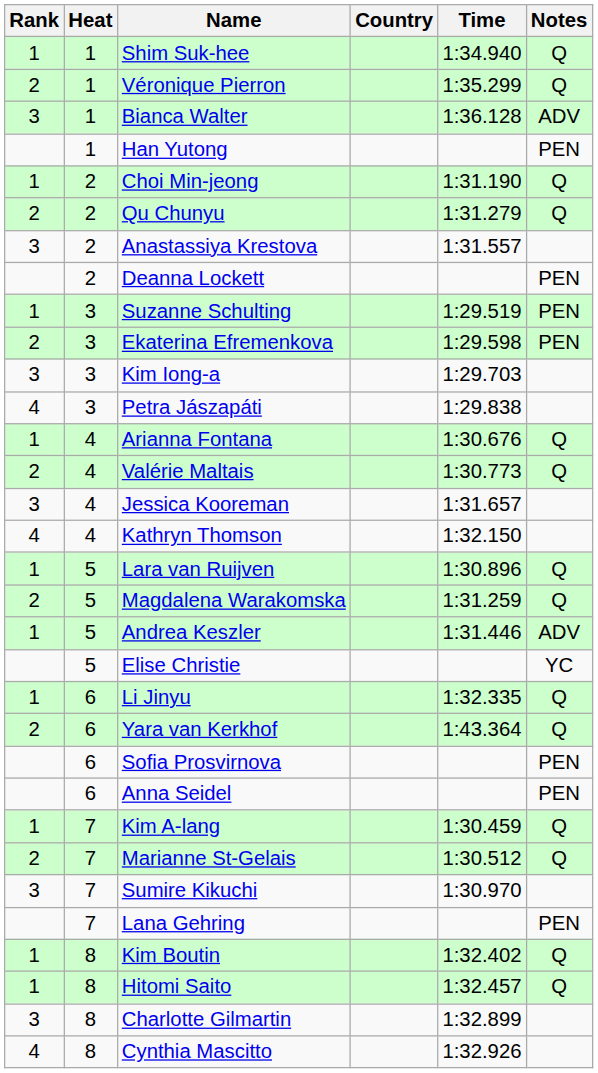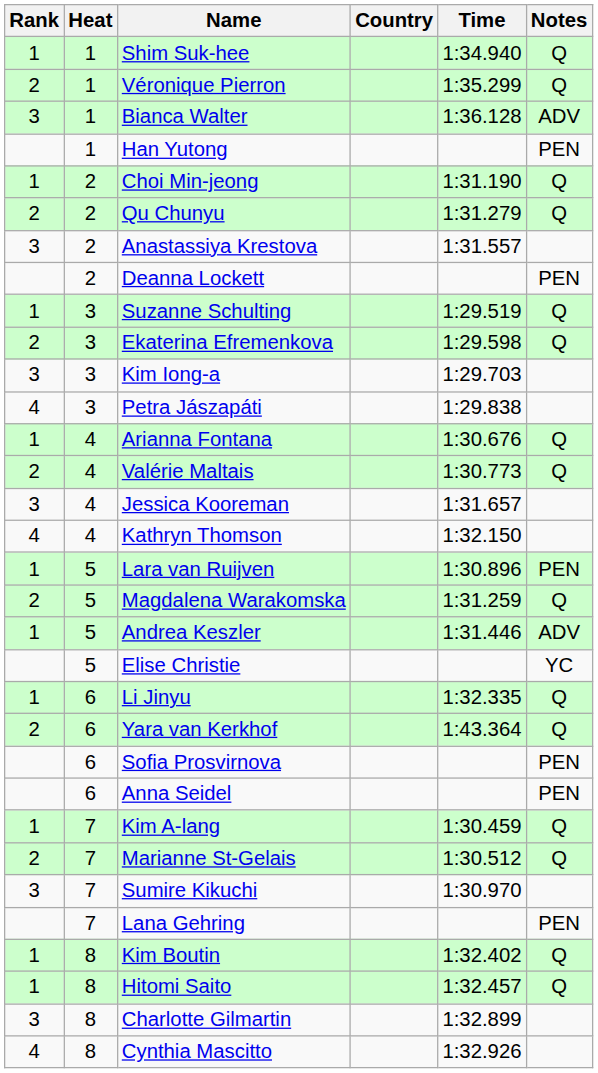Suzanne Schulting | Notes: PEN -> Q
Ekaterina Efremenkova | Notes: PEN -> Q
Lara van Ruijven | Notes: Q -> PEN
